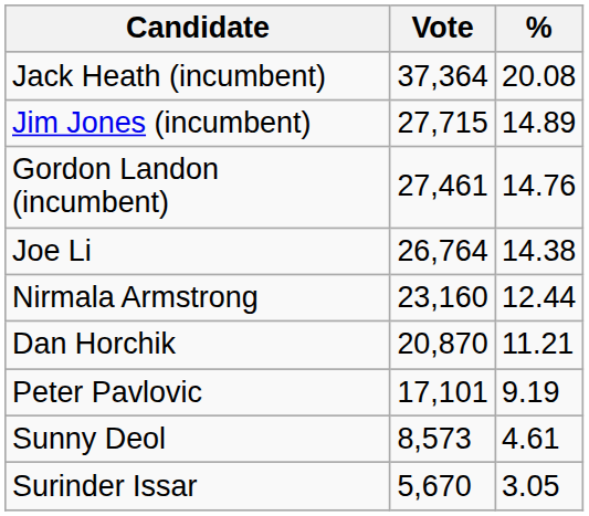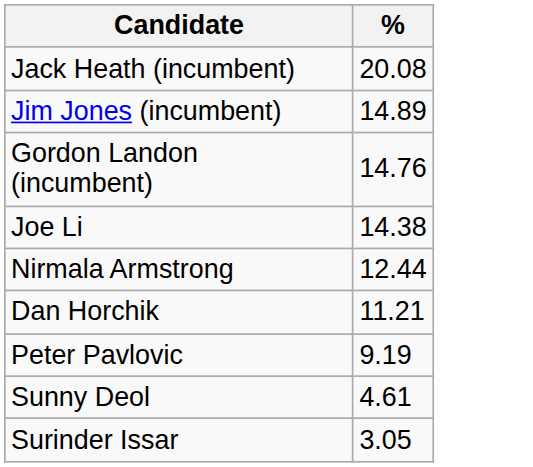- column: Vote | 37,364 | 27,715 | 27,461 | 26,764 | 23,160 | 20,870 | 17,101 | 8,573 | 5,670
